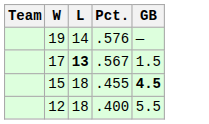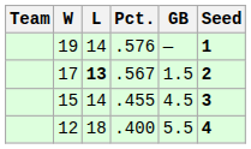+ column: Seed | 1 | 2 | 3 | 4
15 | L: 18 -> 14
15 | GB: bold -> normal
